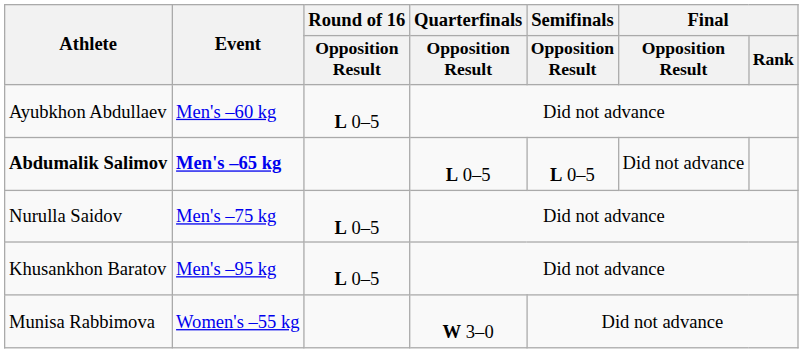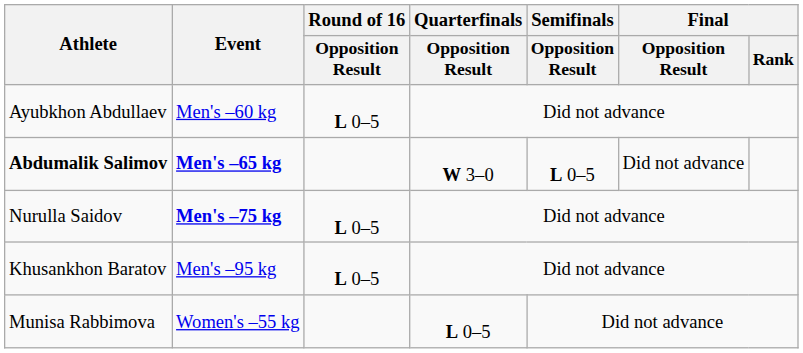Abdumalik Salimov | Quarterfinals / Opposition Result: L 0–5 -> W 3–0
Nurulla Saidov | Event: normal -> bold
Munisa Rabbimova | Quarterfinals / Opposition Result: W 3–0 -> L 0–5
